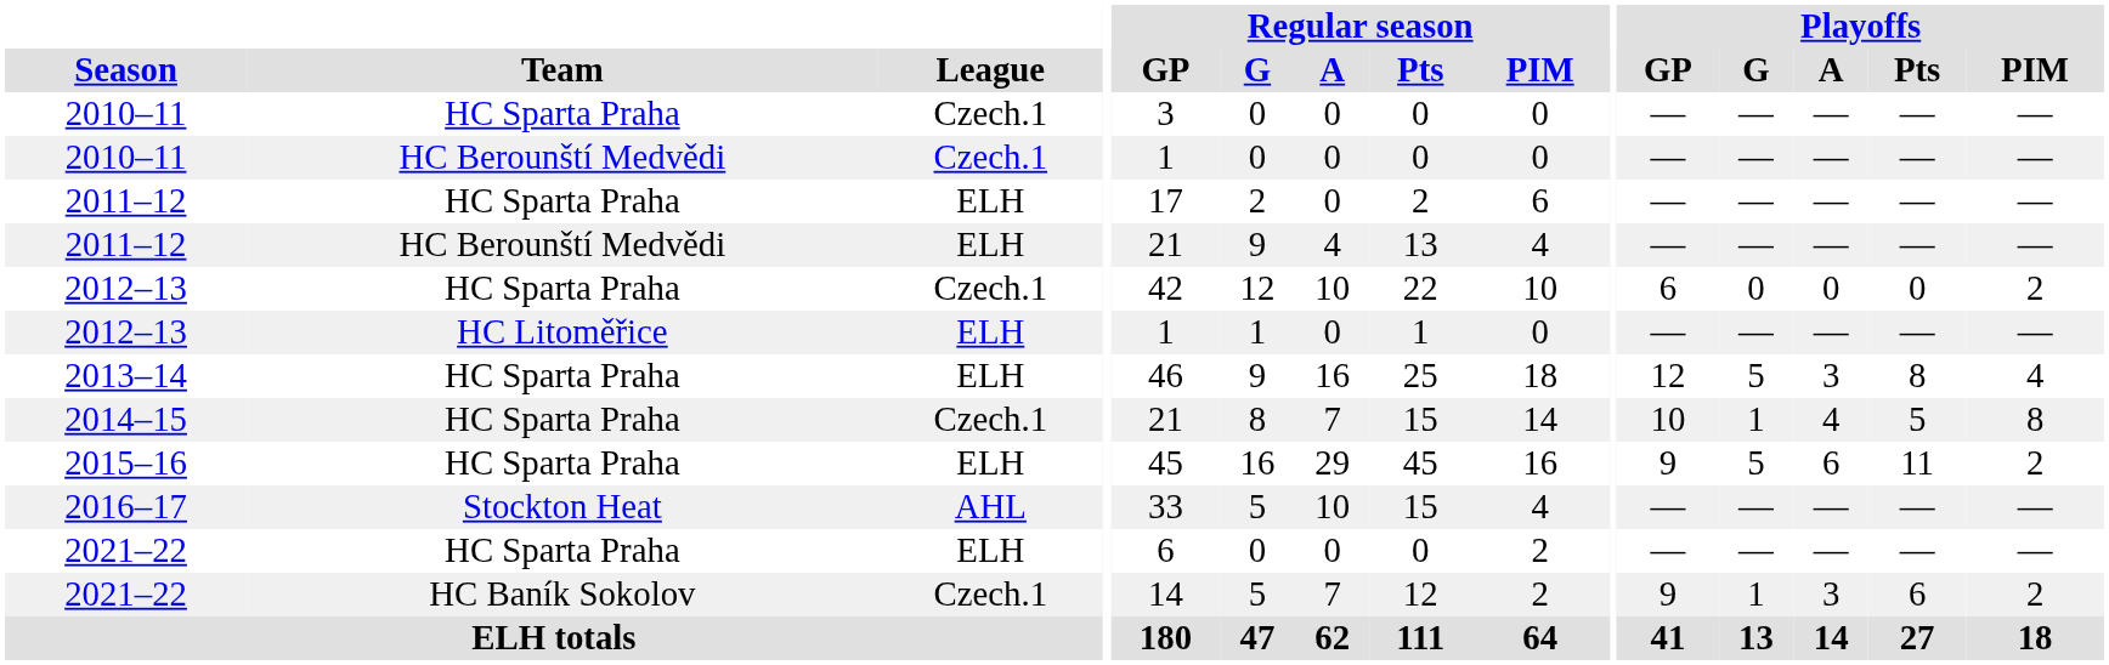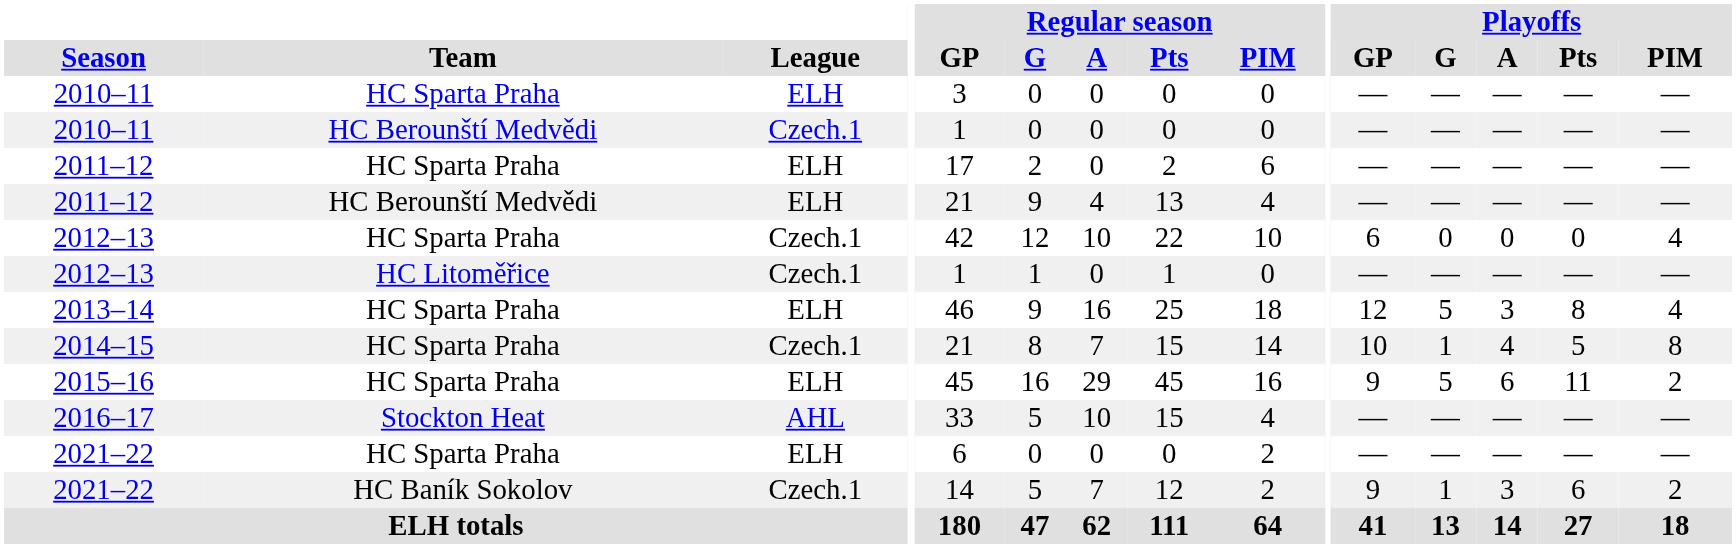2010–11 / HC Sparta Praha | League: Czech.1 -> ELH
2012–13 / HC Sparta Praha | Playoffs / PIM: 2 -> 4
2012–13 / HC Litoměřice | League: ELH -> Czech.1
